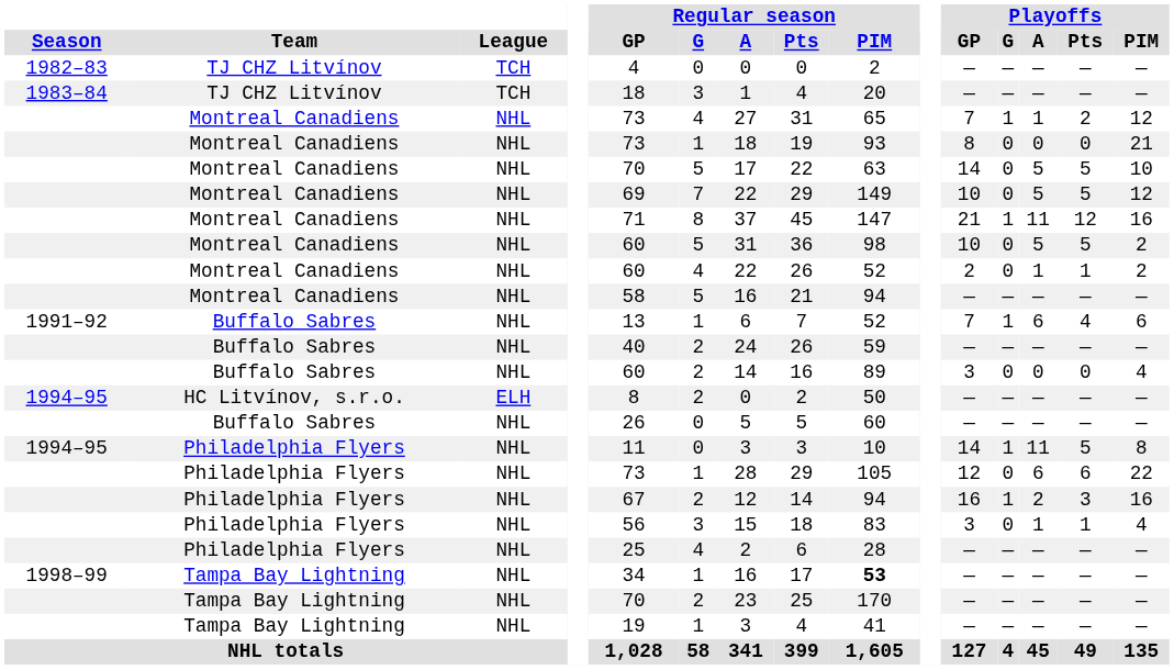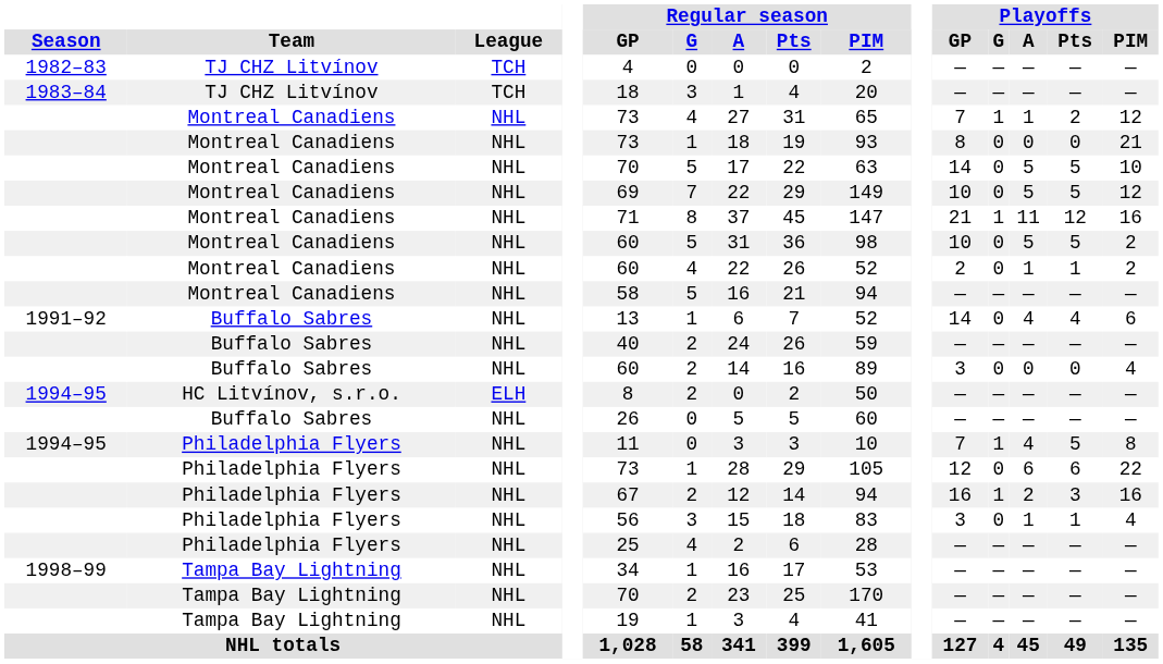1991–92 | Playoffs / GP: 7 -> 14
1991–92 | Playoffs / G: 1 -> 0
1991–92 | Playoffs / A: 6 -> 4
1994–95 / Philadelphia Flyers | Playoffs / GP: 14 -> 7
1994–95 / Philadelphia Flyers | Playoffs / A: 11 -> 4
1998–99 | Regular season / PIM: bold -> normal
